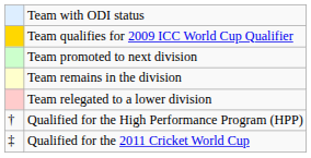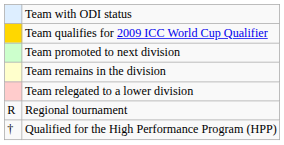+ row: R | Regional tournament
- row: ‡ | Qualified for the 2011 Cricket World Cup
